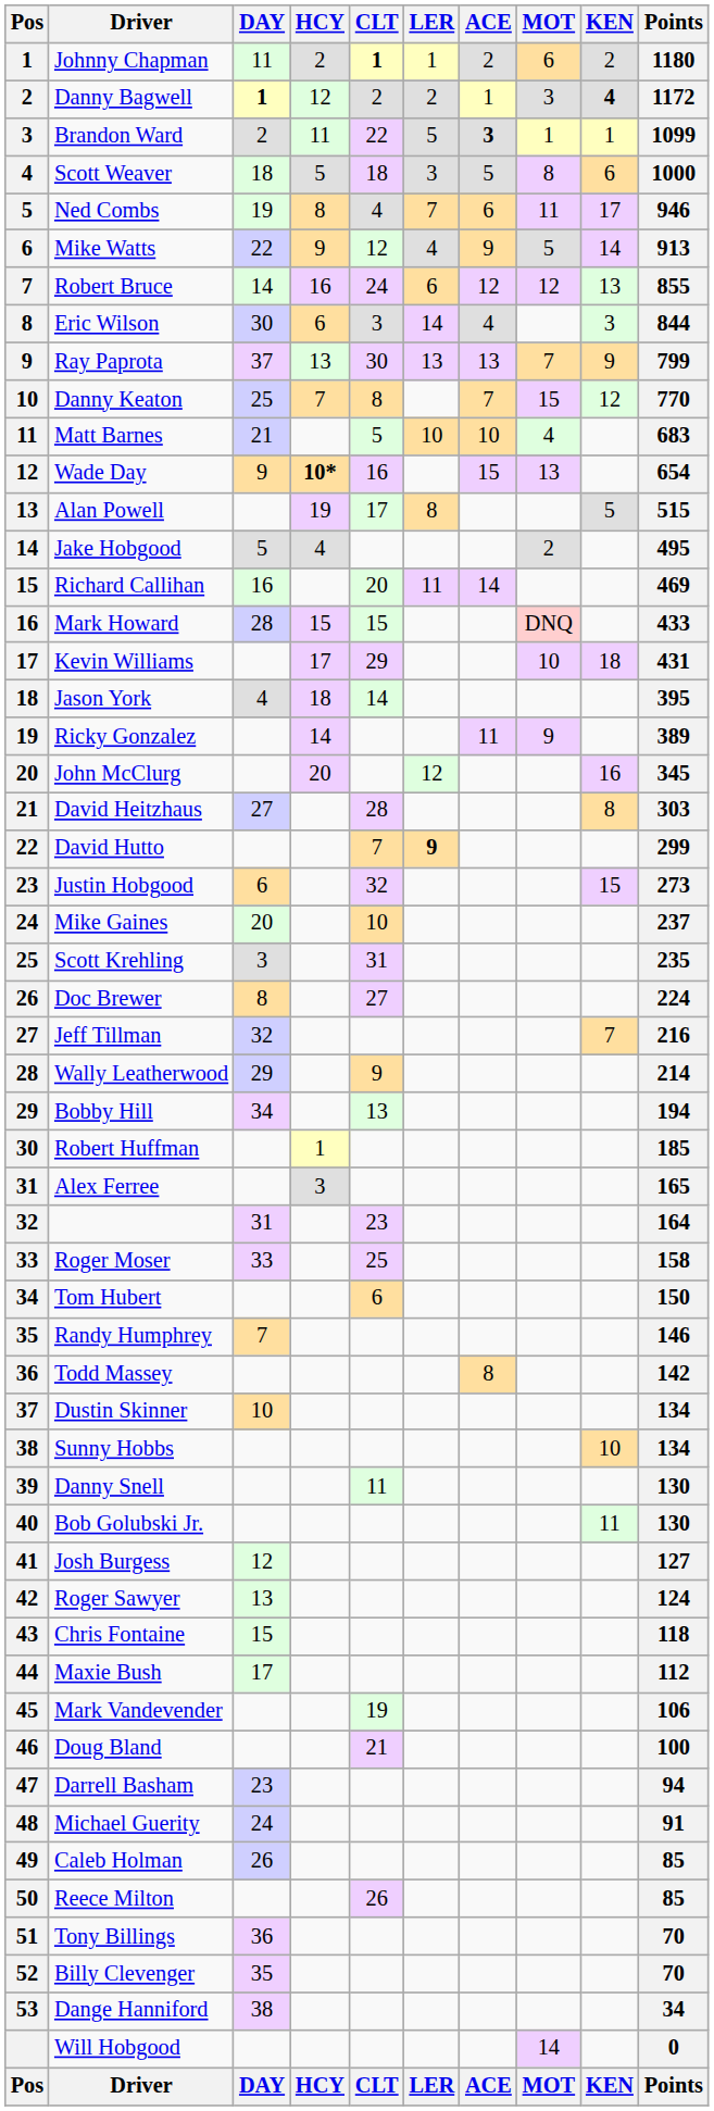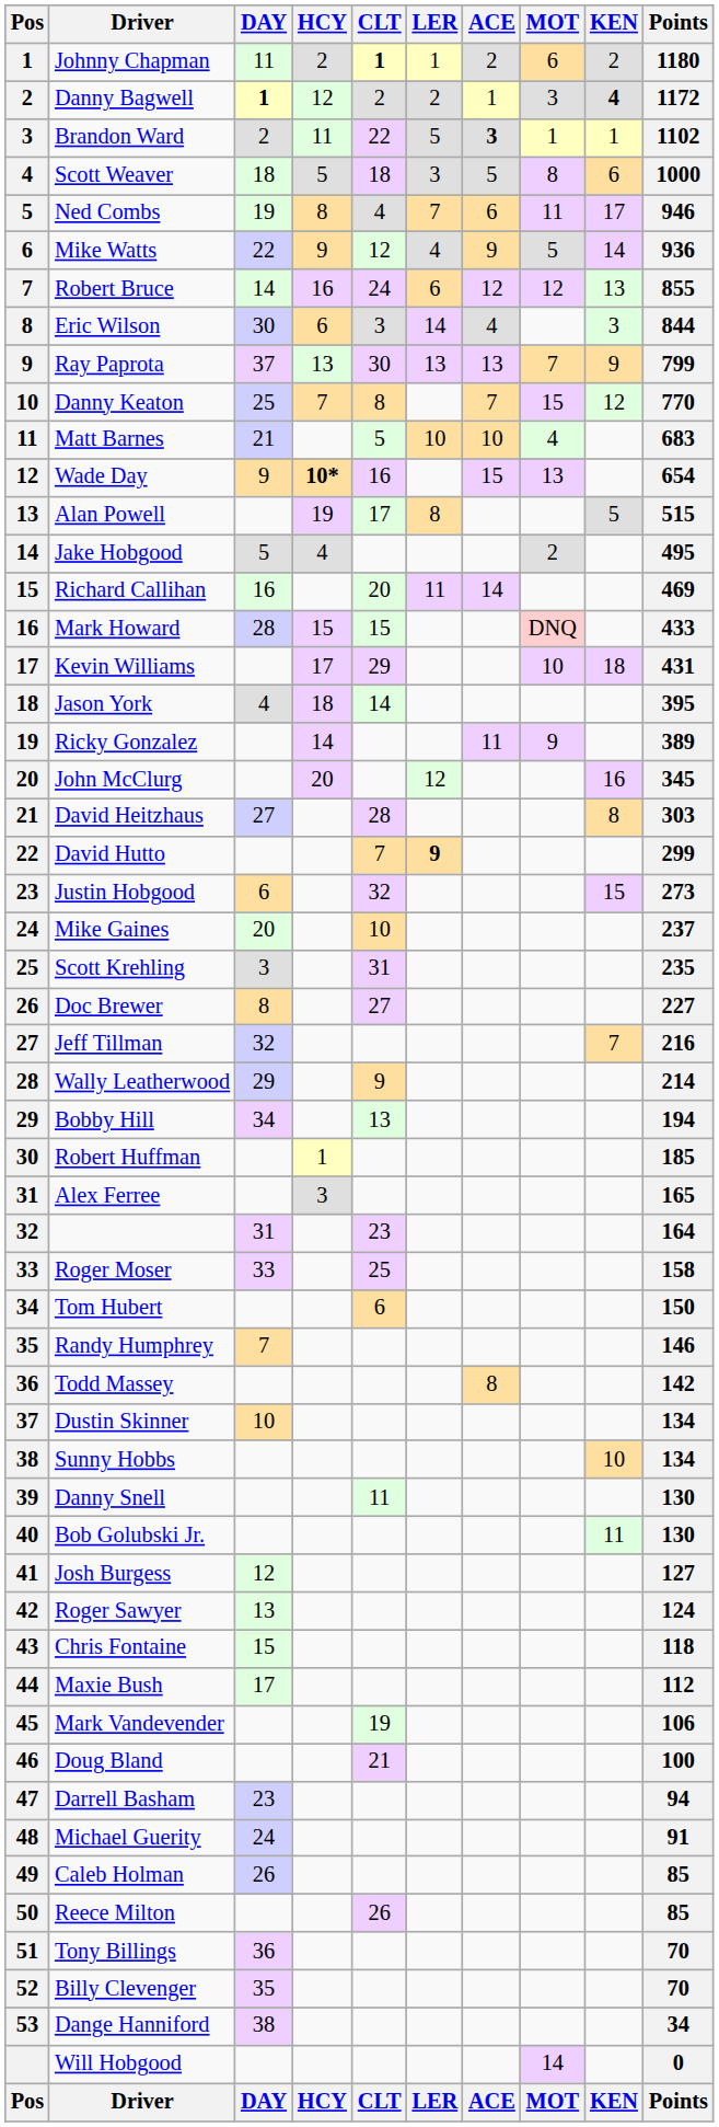Brandon Ward | Points: 1099 -> 1102
Mike Watts | Points: 913 -> 936
Doc Brewer | Points: 224 -> 227
